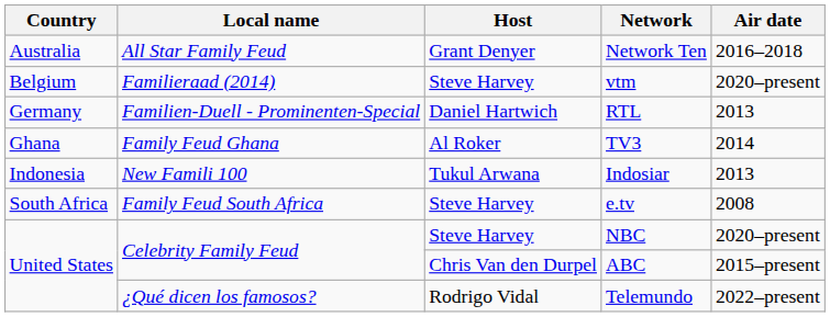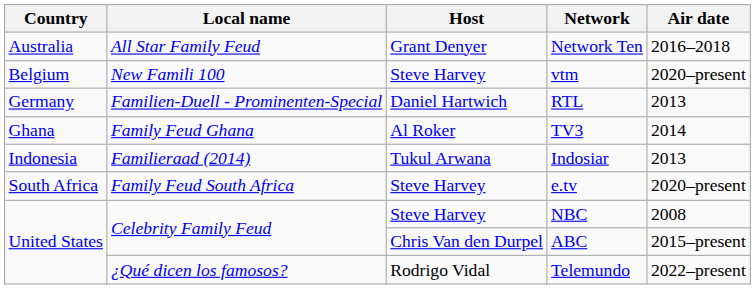vtm | Local name: Familieraad (2014) -> New Famili 100
Indosiar | Local name: New Famili 100 -> Familieraad (2014)
e.tv | Air date: 2008 -> 2020–present
NBC | Air date: 2020–present -> 2008
